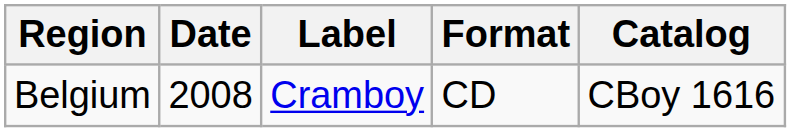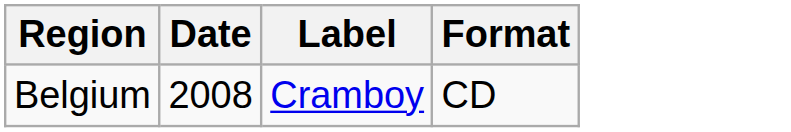- column: Catalog | CBoy 1616
